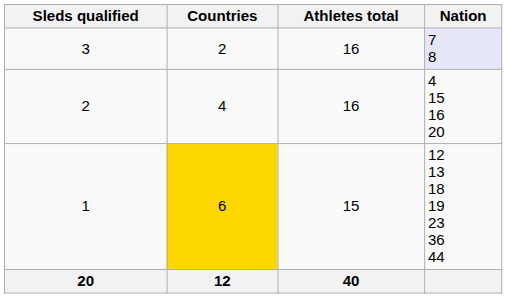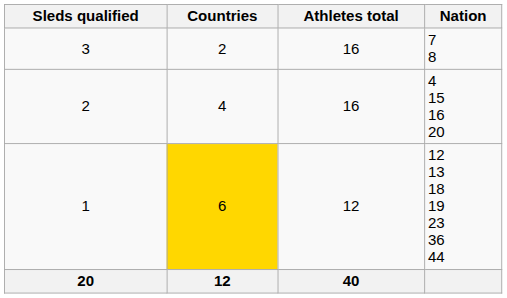3 | Nation: lavender background -> no background
1 | Athletes total: 15 -> 12
